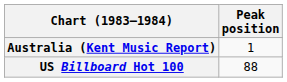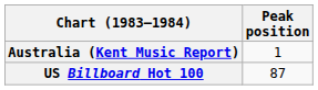US Billboard Hot 100 | Peak position: 88 -> 87
